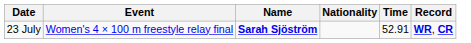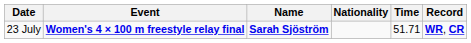23 July | Event: normal -> bold
23 July | Time: 52.91 -> 51.71
